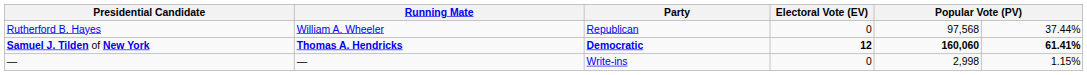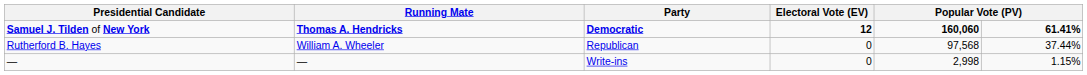rows swapped: Samuel J. Tilden of New York <-> Rutherford B. Hayes
